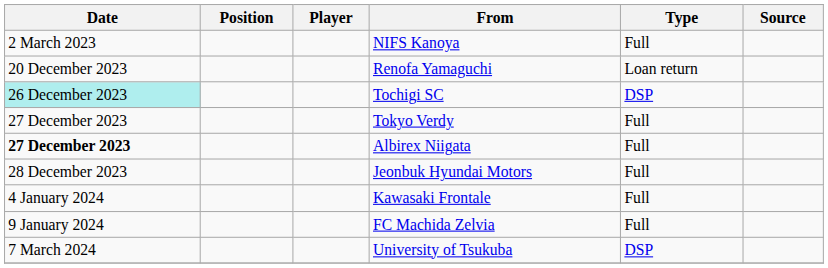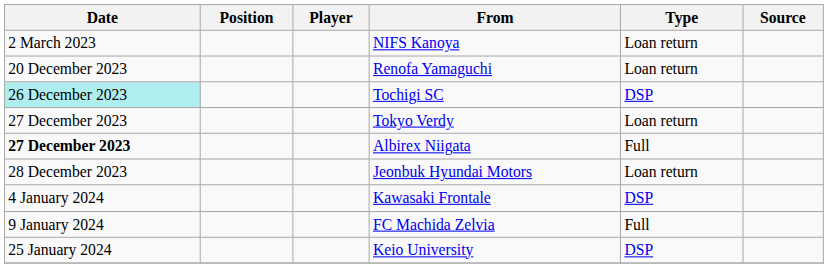NIFS Kanoya | Type: Full -> Loan return
Tokyo Verdy | Type: Full -> Loan return
Jeonbuk Hyundai Motors | Type: Full -> Loan return
Kawasaki Frontale | Type: Full -> DSP
+ row: 25 January 2024 | Keio University | DSP
- row: 7 March 2024 | University of Tsukuba | DSP
